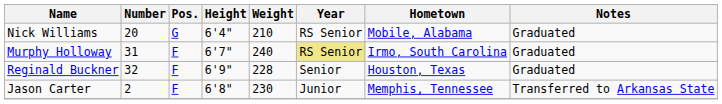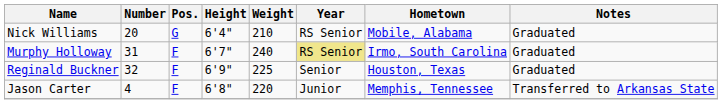Reginald Buckner | Weight: 228 -> 225
Jason Carter | Number: 2 -> 4
Jason Carter | Weight: 230 -> 220
